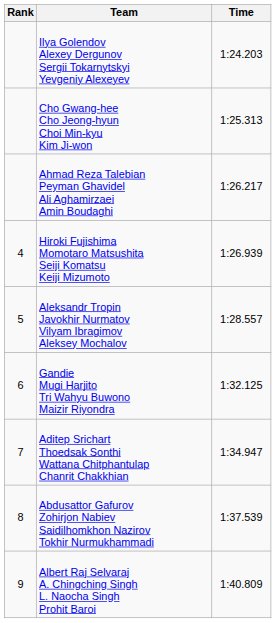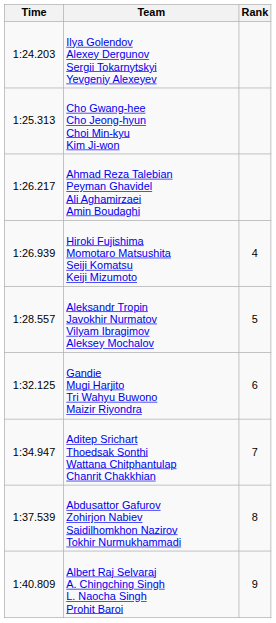columns swapped: Rank <-> Time
